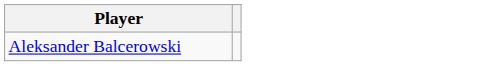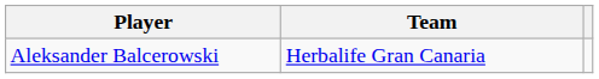+ column: Team | Herbalife Gran Canaria
